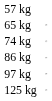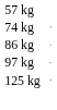- row: 65 kg
